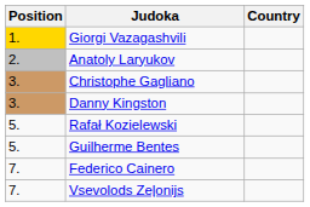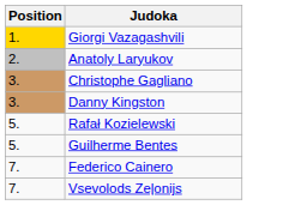- column: Country
